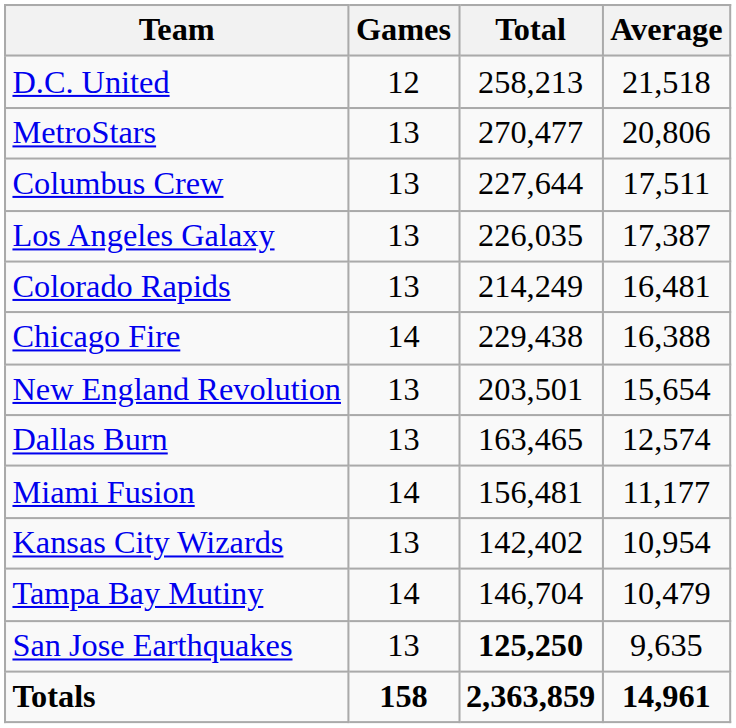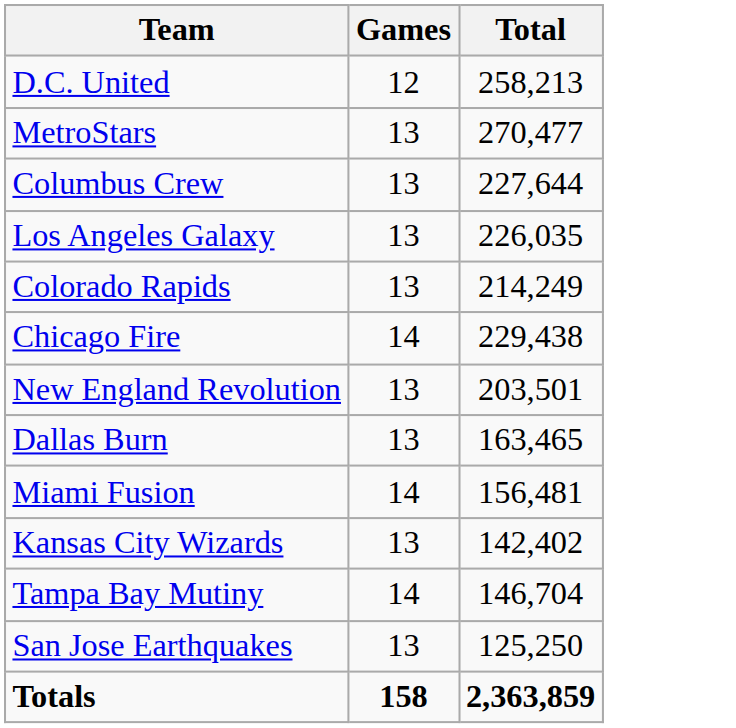- column: Average | 21,518 | 20,806 | 17,511 | 17,387 | 16,481 | 16,388 | 15,654 | 12,574 | 11,177 | 10,954 | 10,479 | 9,635 | 14,961
San Jose Earthquakes | Total: bold -> normal
